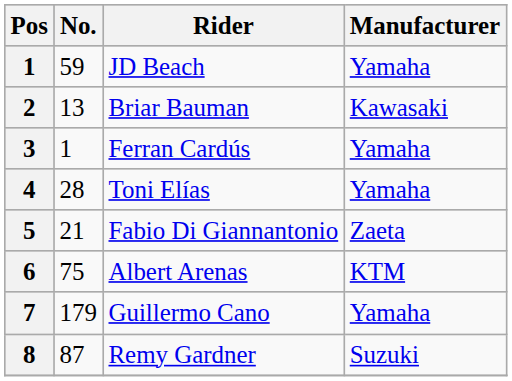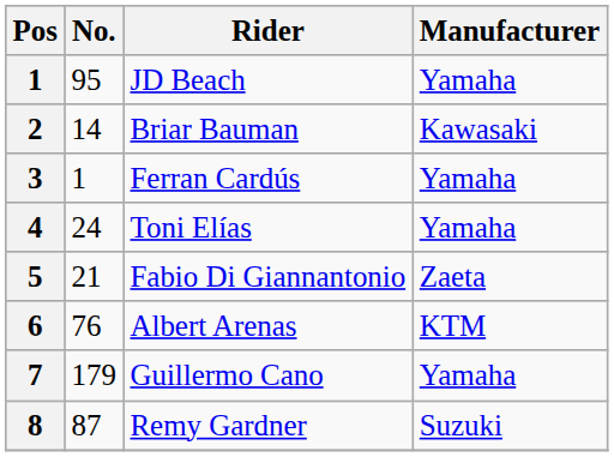JD Beach | No.: 59 -> 95
Briar Bauman | No.: 13 -> 14
Toni Elías | No.: 28 -> 24
Albert Arenas | No.: 75 -> 76
